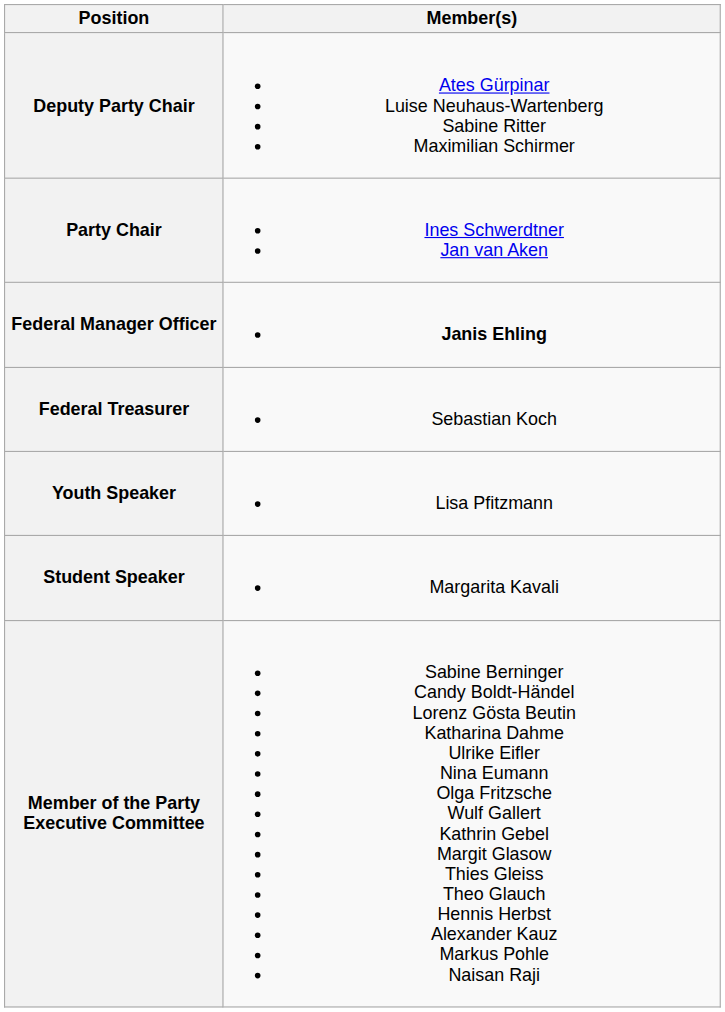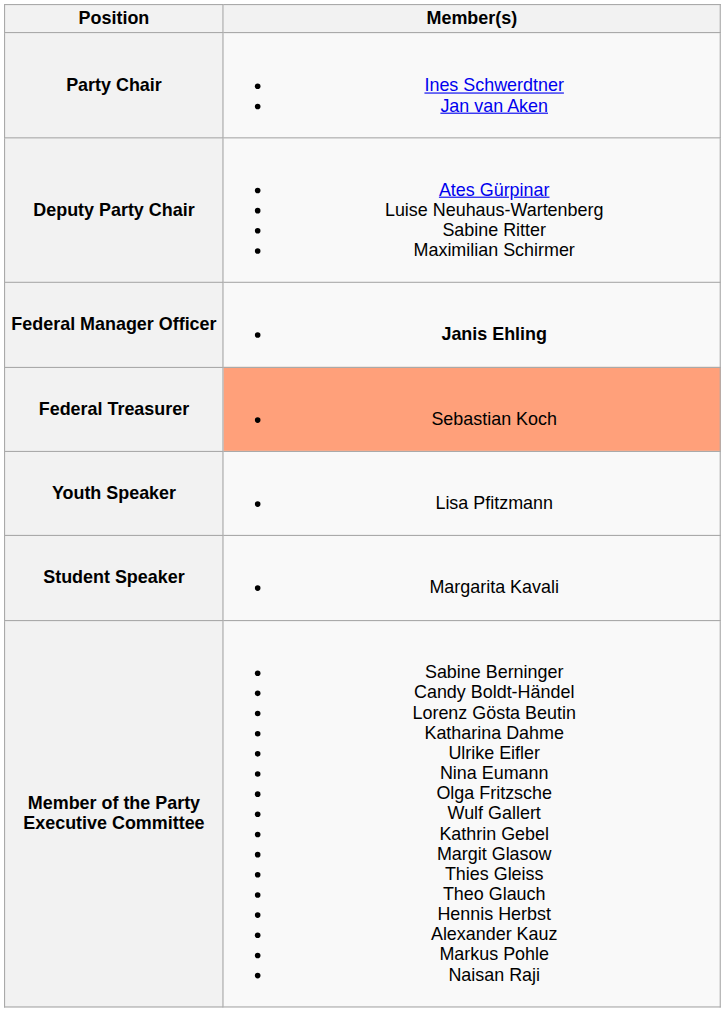rows swapped: Party Chair <-> Deputy Party Chair
Federal Treasurer | Member(s): no background -> lightsalmon background
